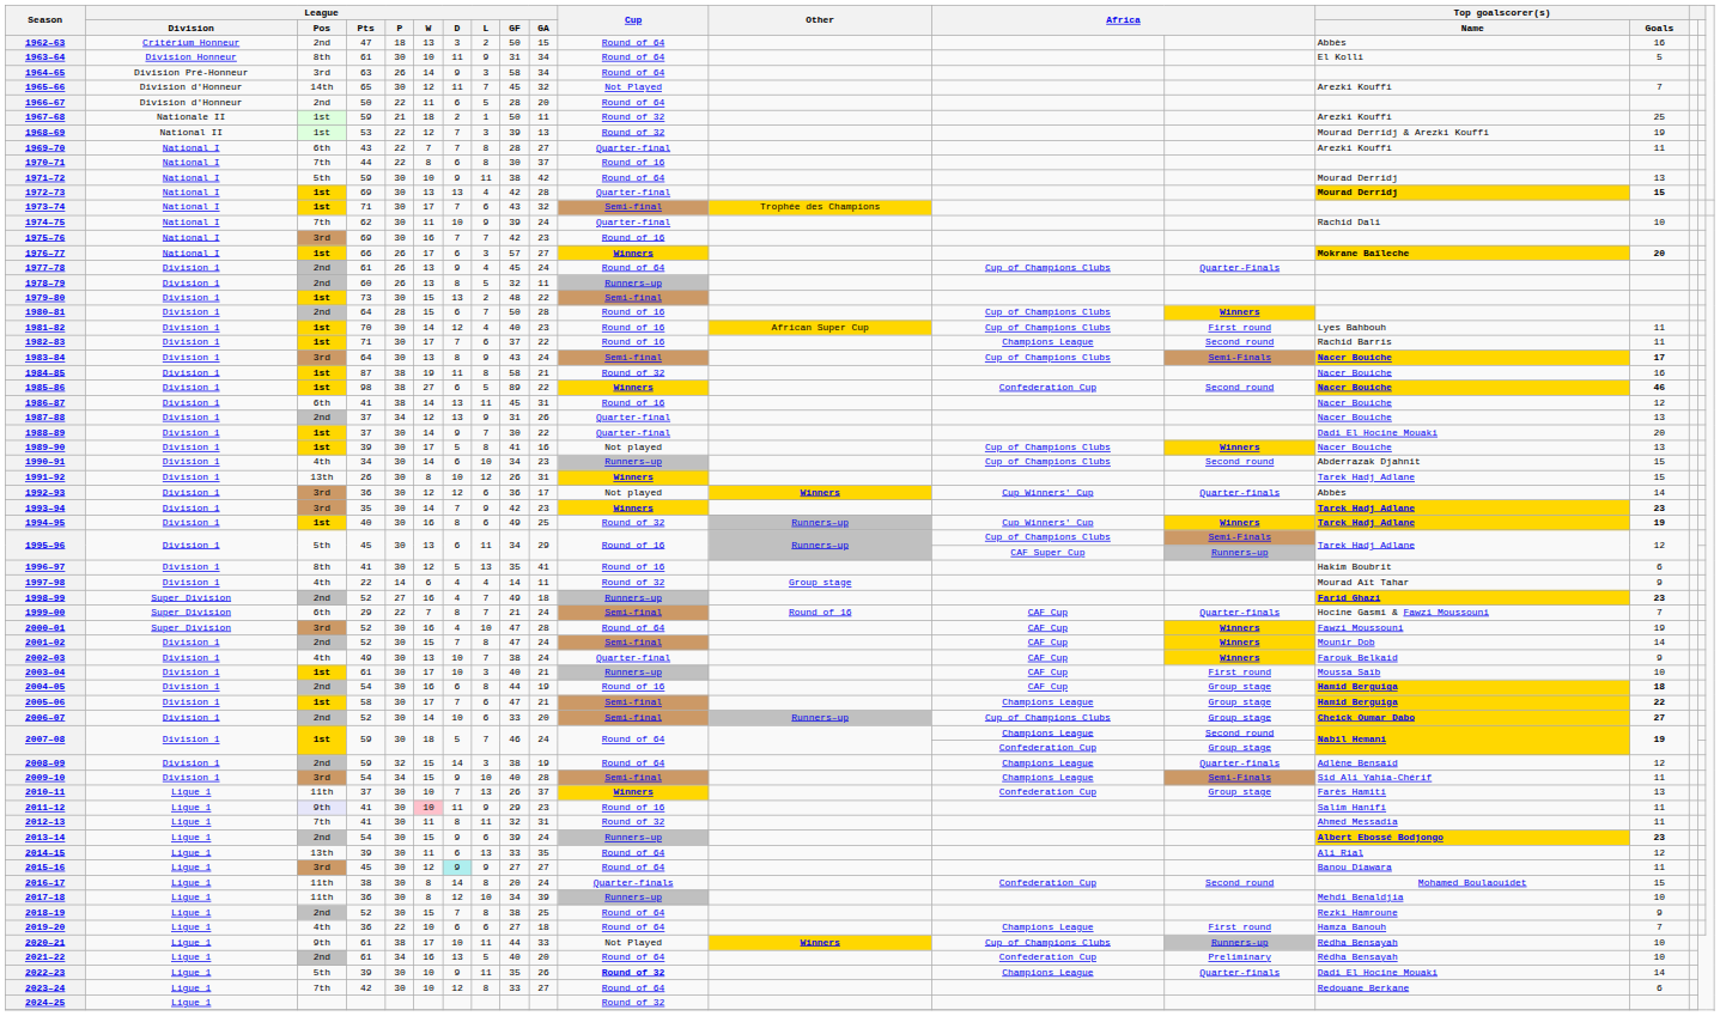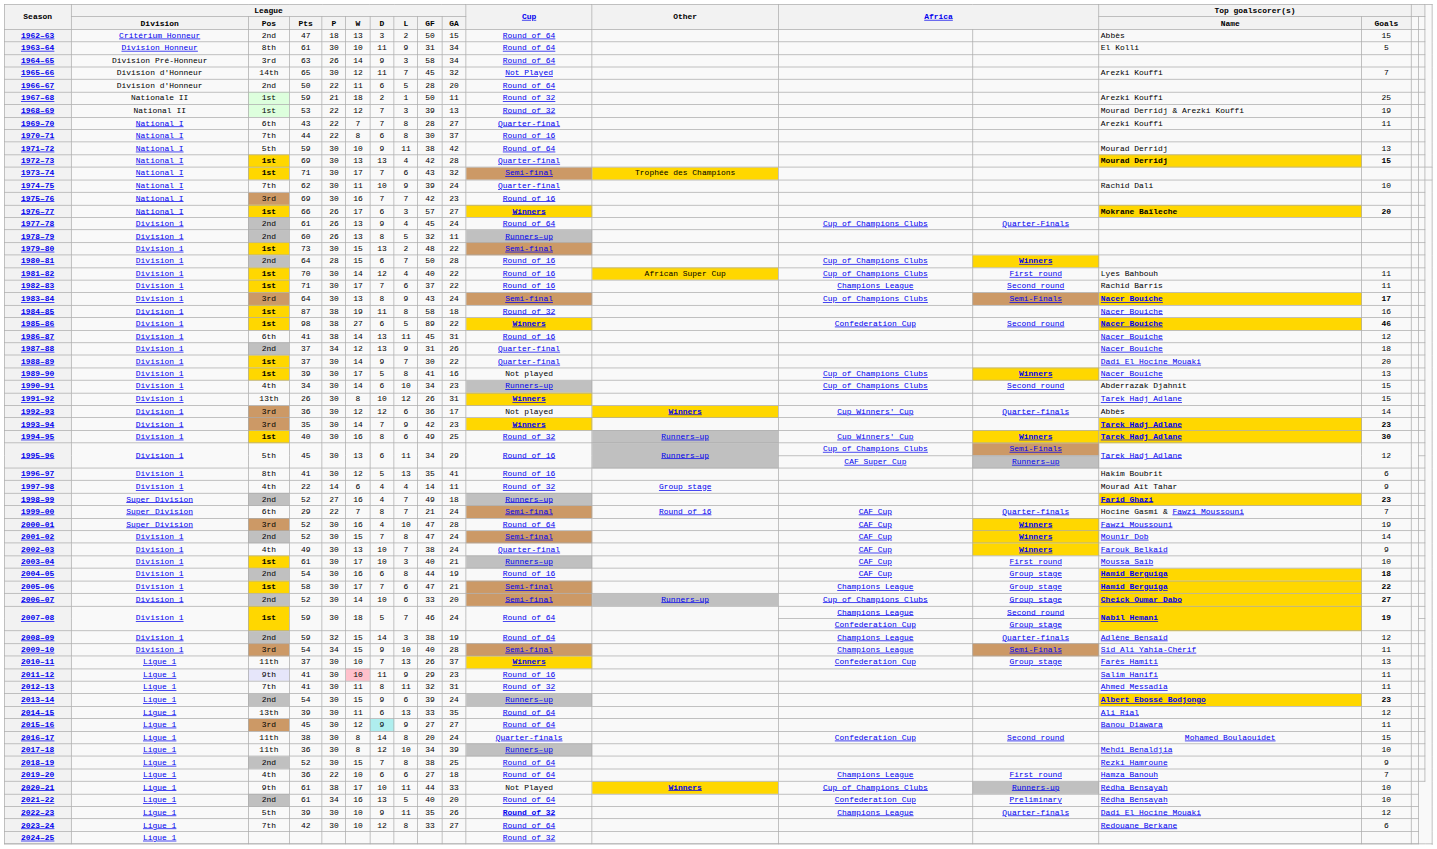1962–63 | column 16: 16 -> 15
1981–82 | column 10: 23 -> 22
1984–85 | column 10: 21 -> 18
1987–88 | column 16: 13 -> 18
1994–95 | column 16: 19 -> 30
2022–23 | column 16: 14 -> 12
